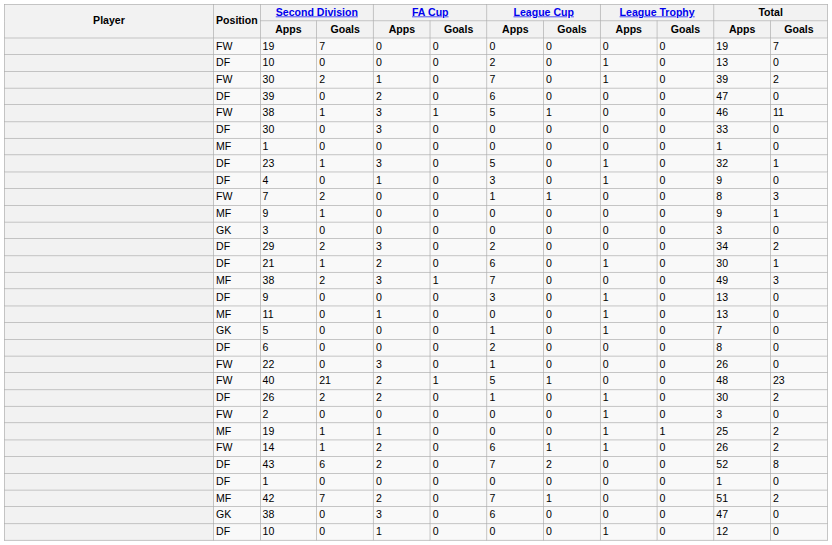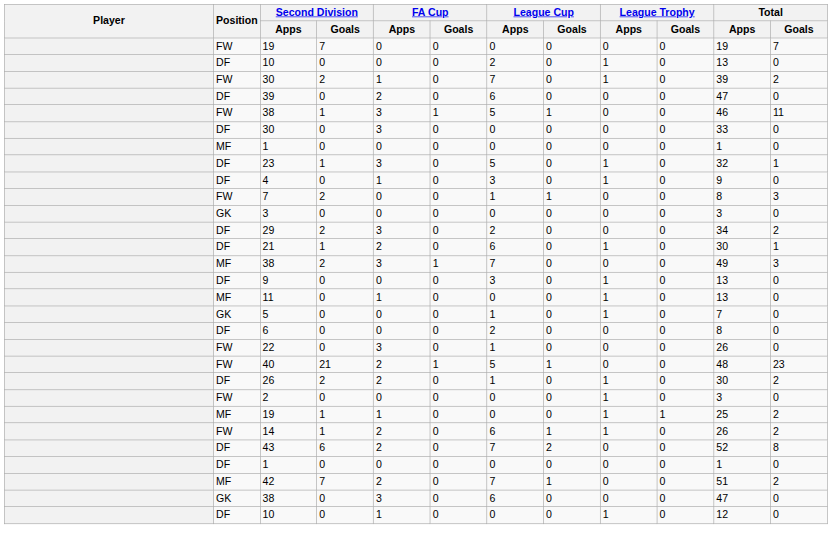- row: MF | 9 | 1 | 0 | 0 | 0 | 0 | 0 | 0 | 9 | 1
